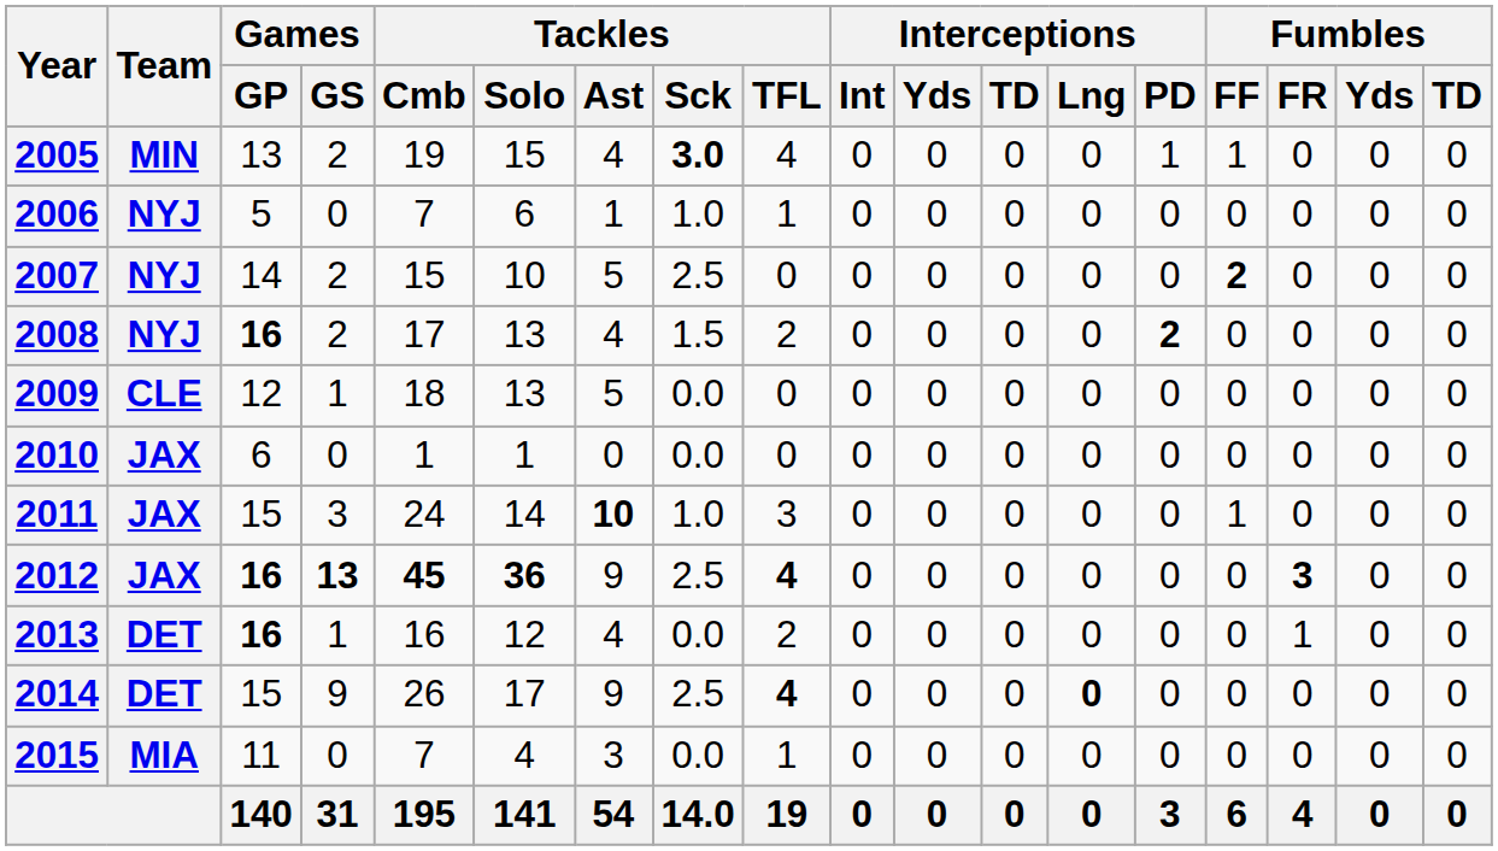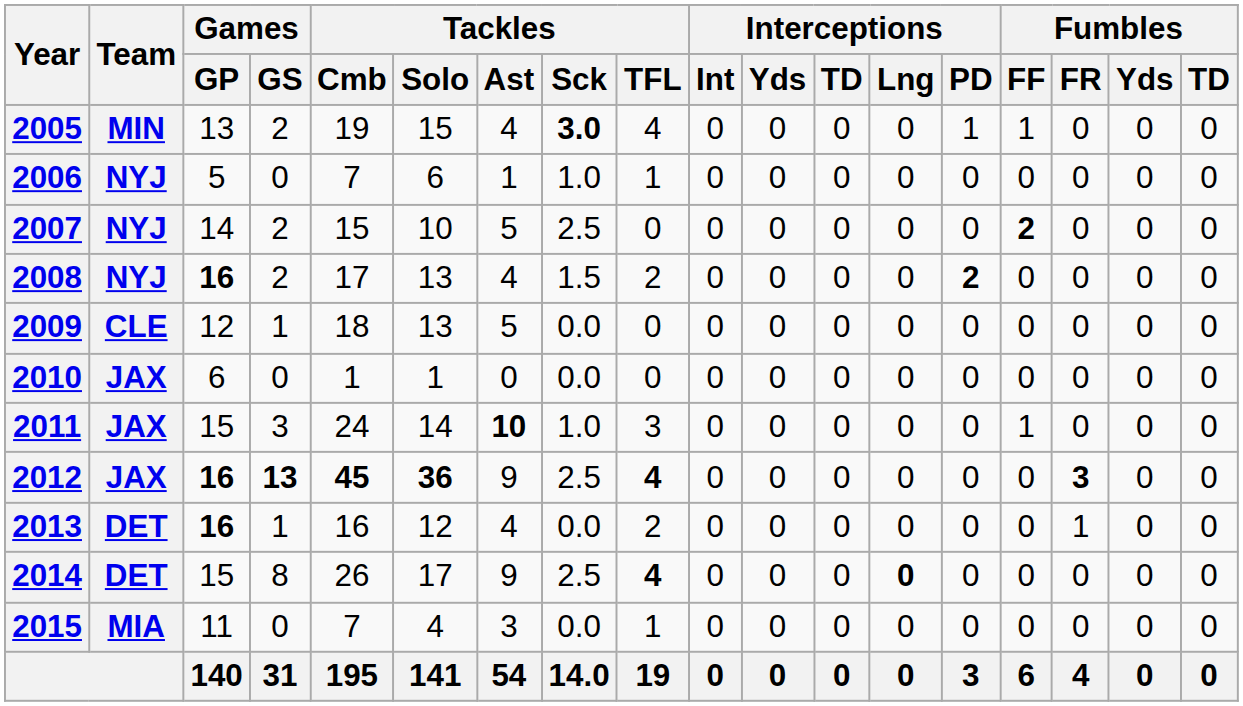2014 | Games / GS: 9 -> 8
